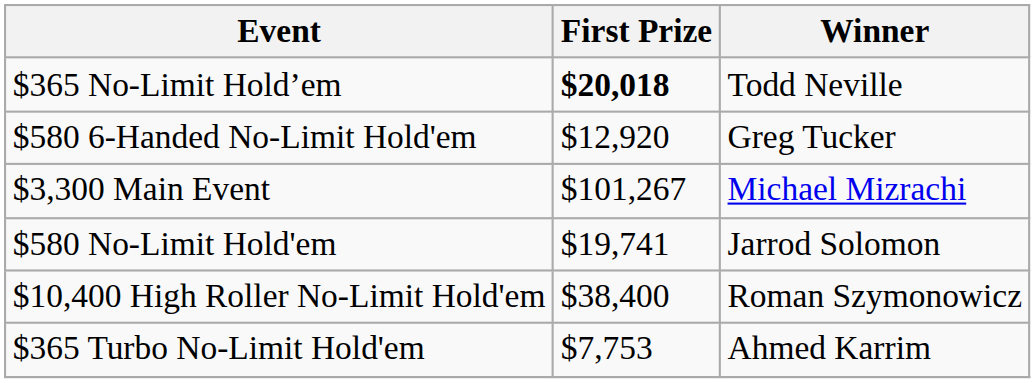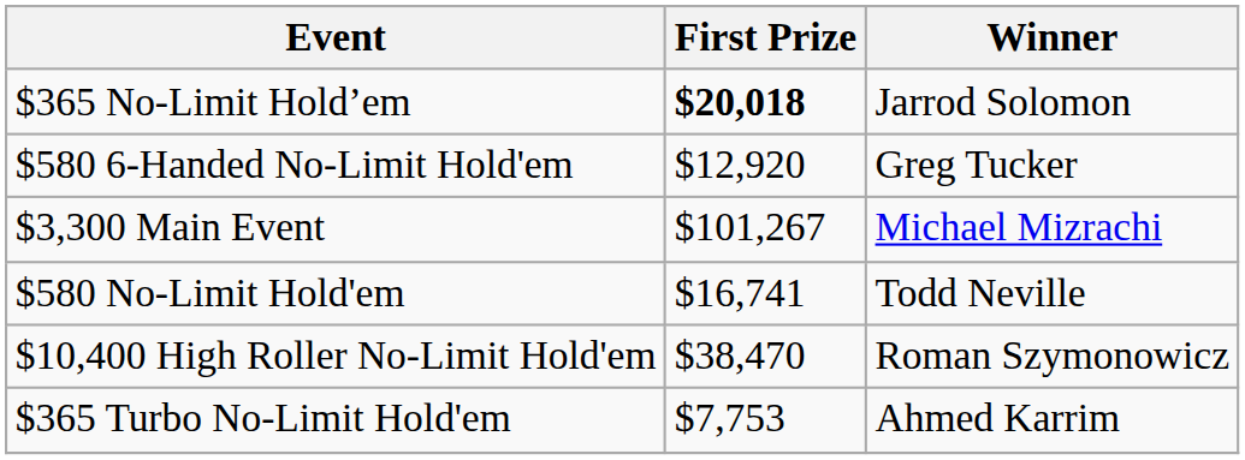$365 No-Limit Hold’em | Winner: Todd Neville -> Jarrod Solomon
$580 No-Limit Hold'em | First Prize: $19,741 -> $16,741
$580 No-Limit Hold'em | Winner: Jarrod Solomon -> Todd Neville
$10,400 High Roller No-Limit Hold'em | First Prize: $38,400 -> $38,470
